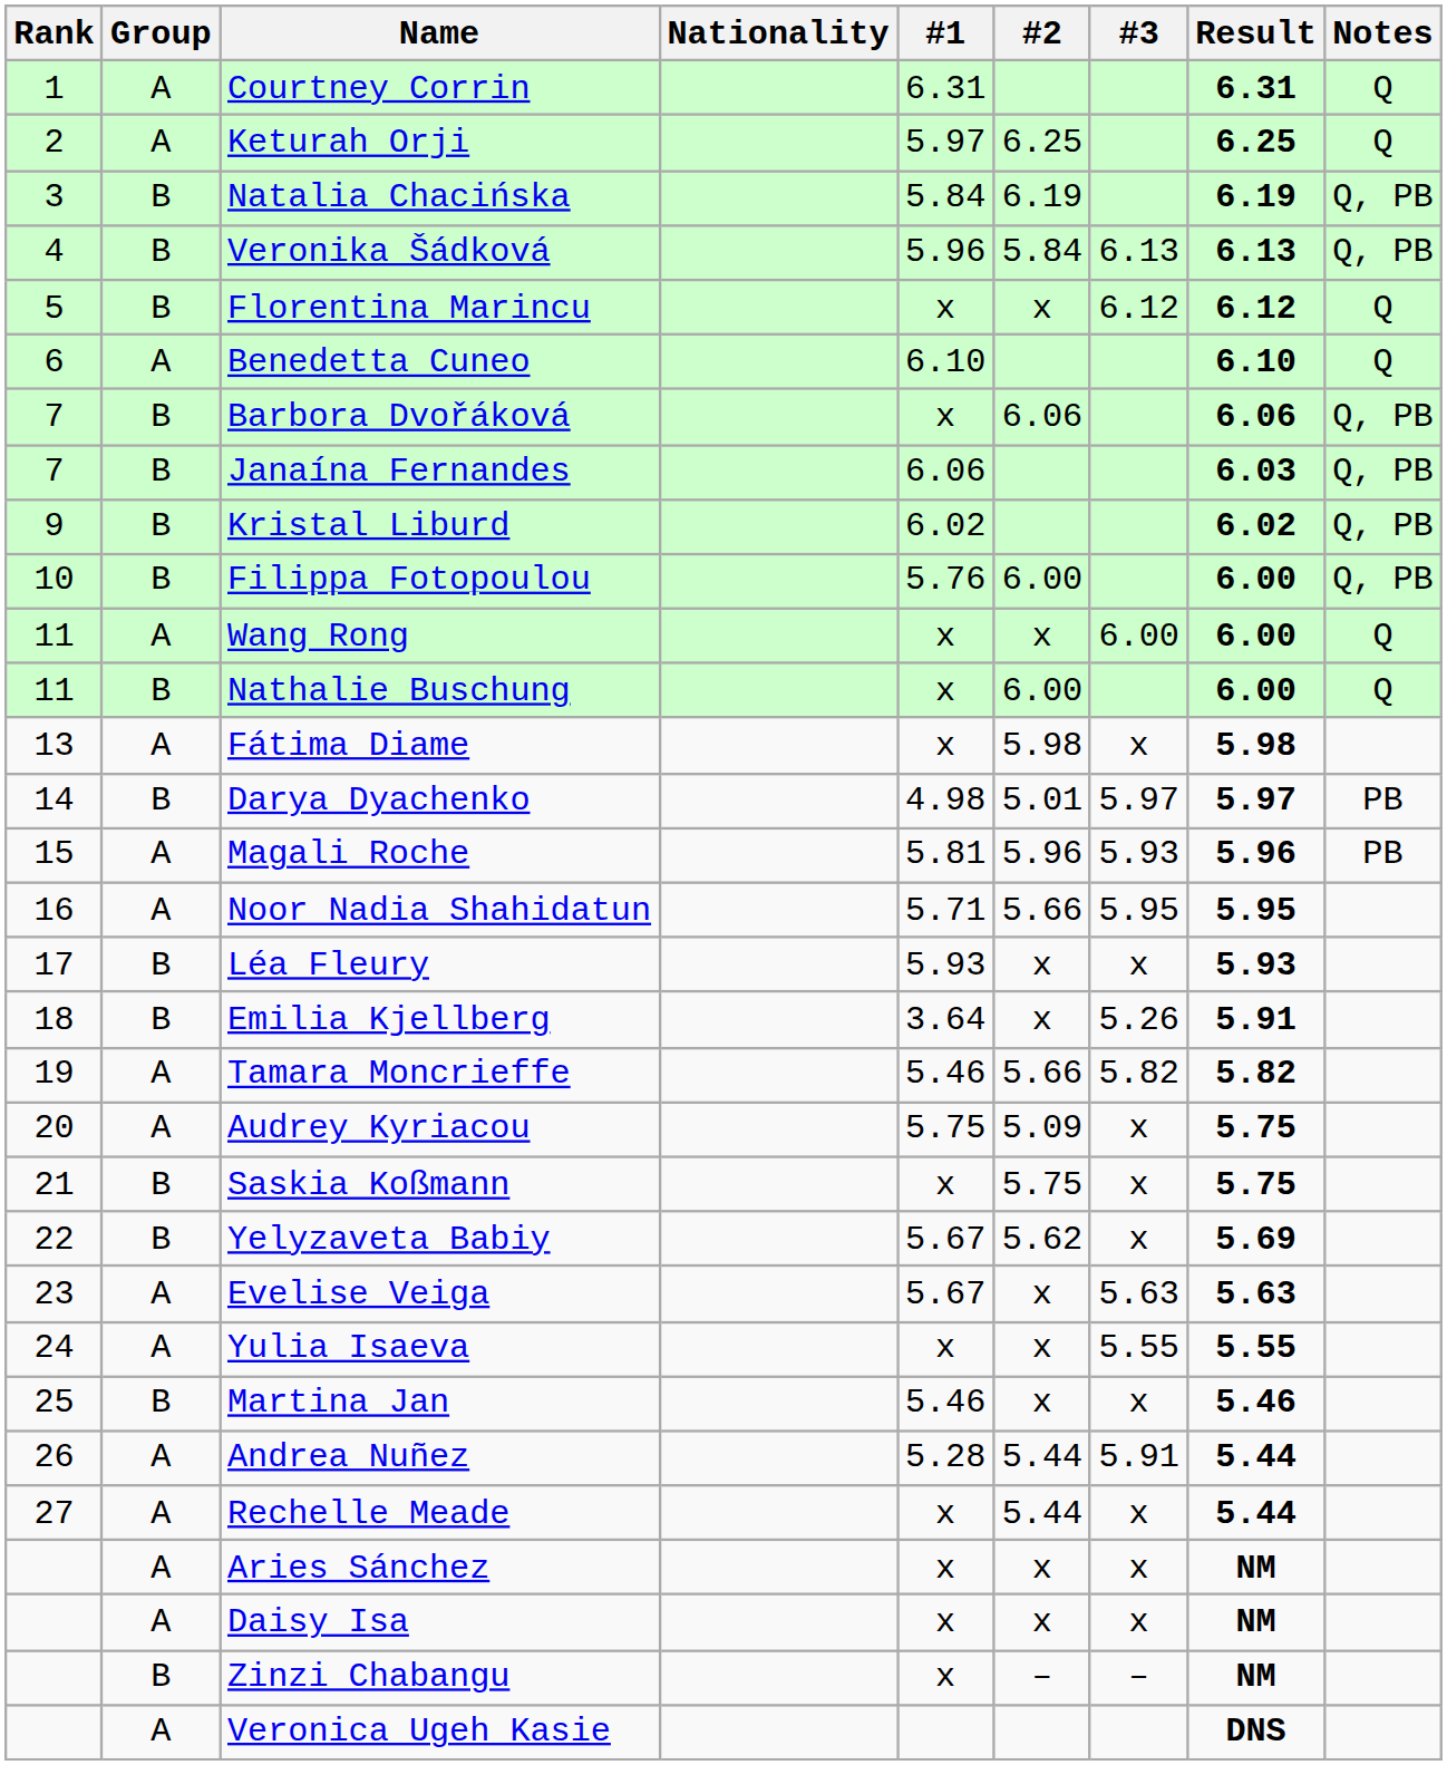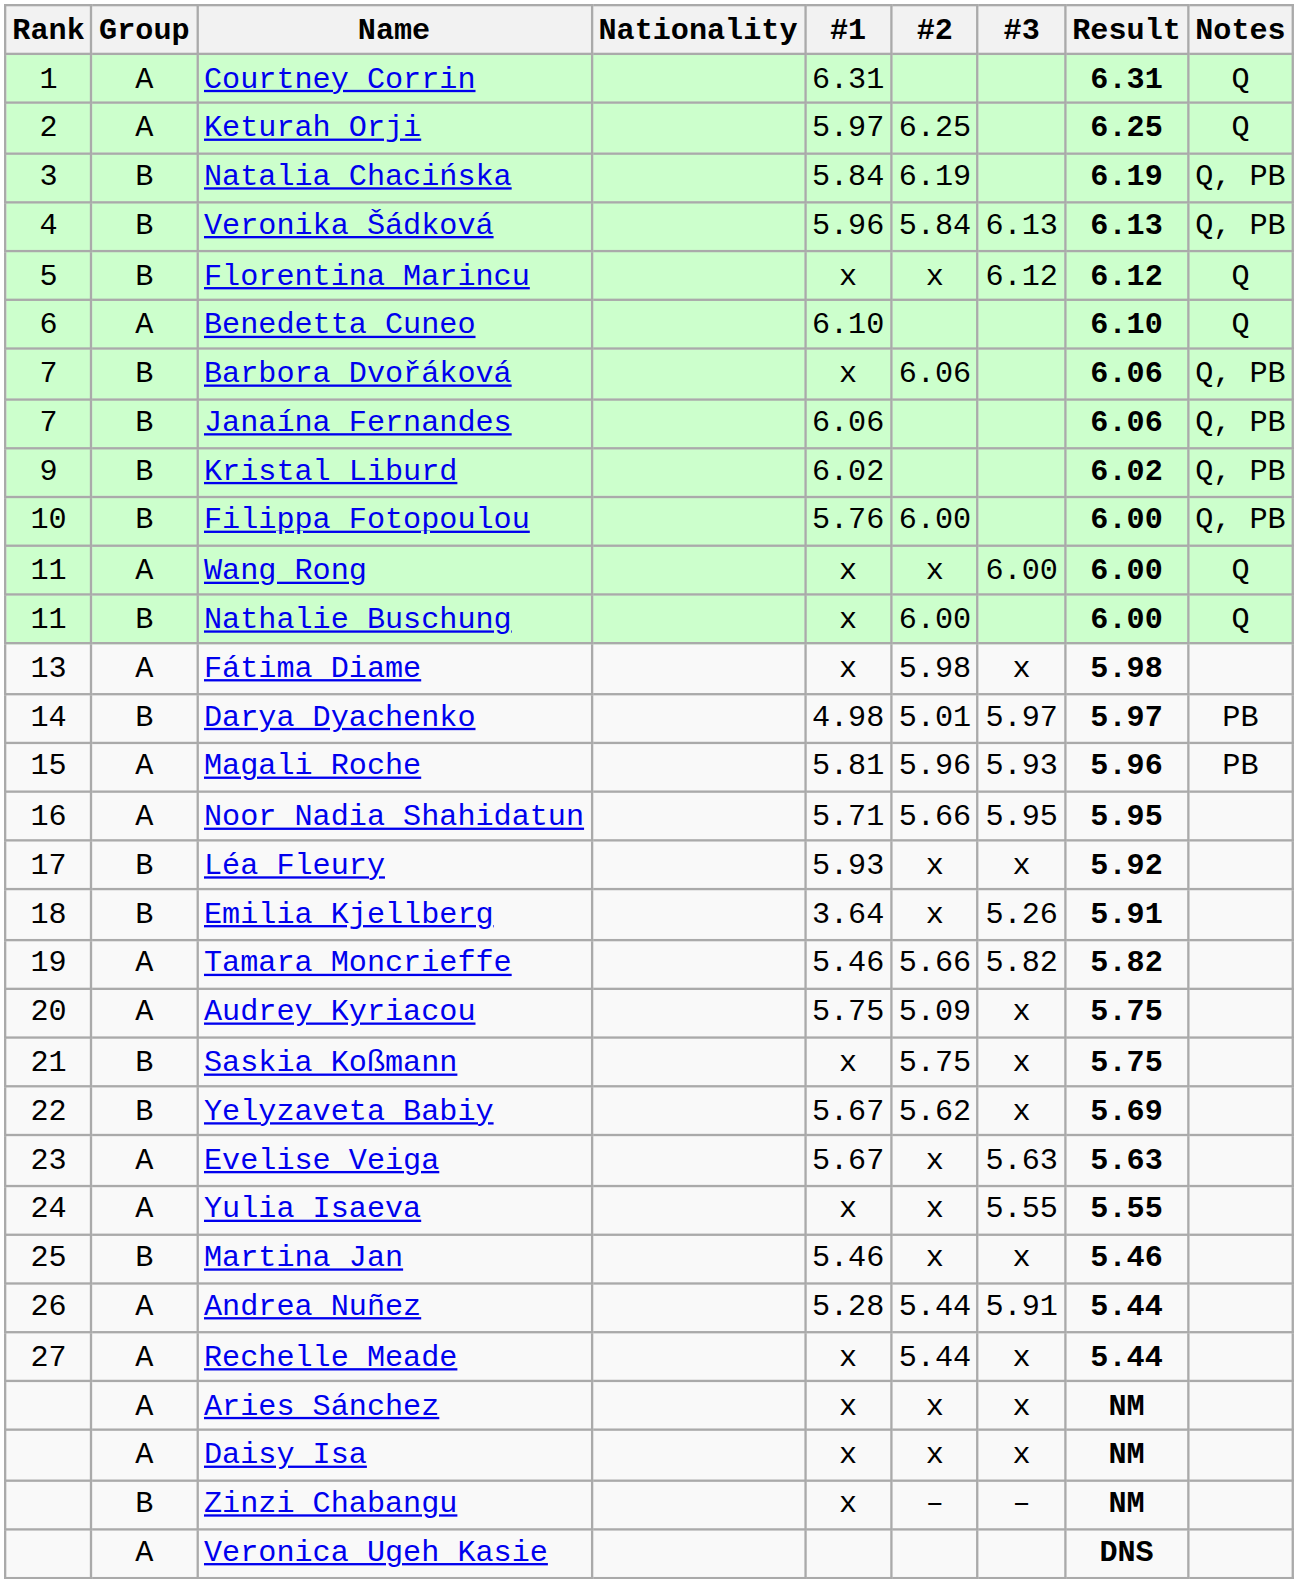Janaína Fernandes | Result: 6.03 -> 6.06
Léa Fleury | Result: 5.93 -> 5.92
